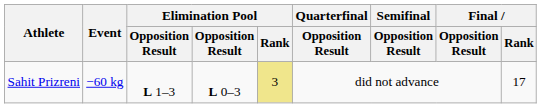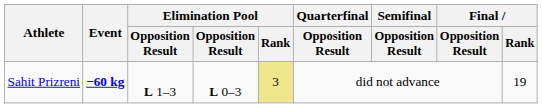Sahit Prizreni | Event: normal -> bold
Sahit Prizreni | Final / Rank: 17 -> 19
